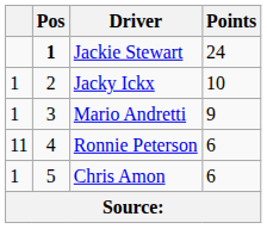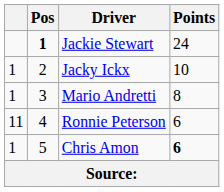Mario Andretti | Points: 9 -> 8
Chris Amon | Points: normal -> bold
